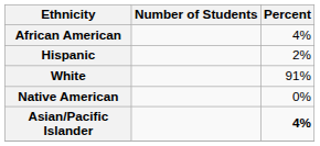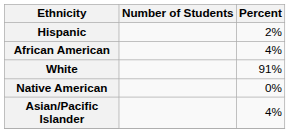rows swapped: African American <-> Hispanic
Asian/Pacific Islander | Percent: bold -> normal
